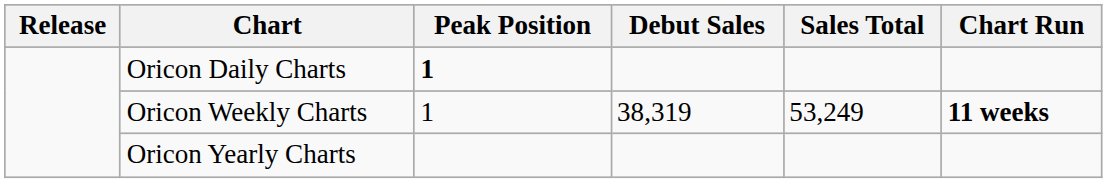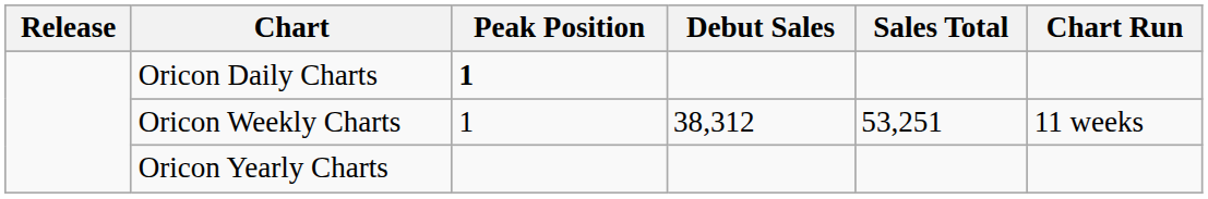Oricon Weekly Charts | Debut Sales: 38,319 -> 38,312
Oricon Weekly Charts | Sales Total: 53,249 -> 53,251
Oricon Weekly Charts | Chart Run: bold -> normal
